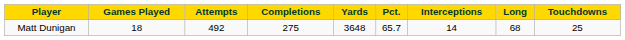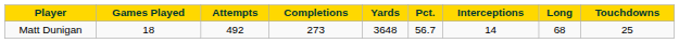Matt Dunigan | Completions: 275 -> 273
Matt Dunigan | Pct.: 65.7 -> 56.7
